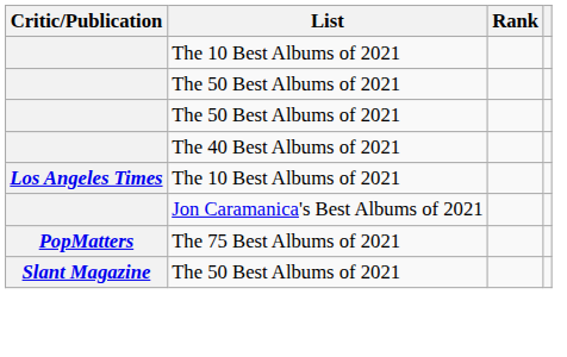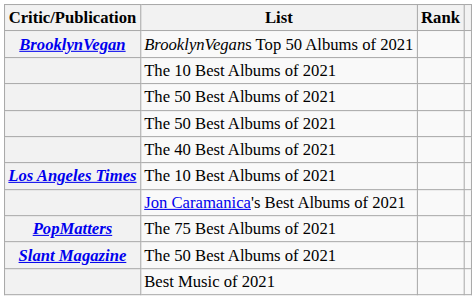+ row: BrooklynVegan | BrooklynVegans Top 50 Albums of 2021
+ row: Best Music of 2021
